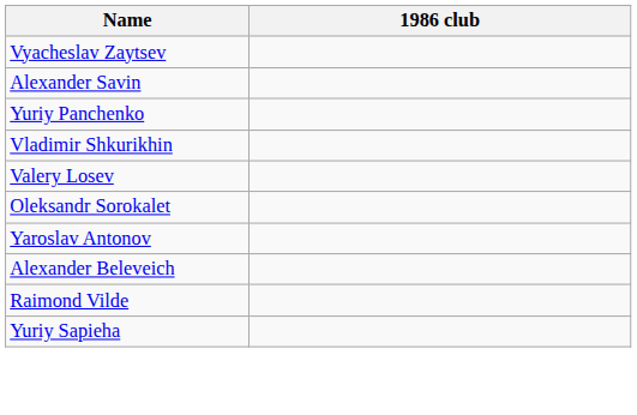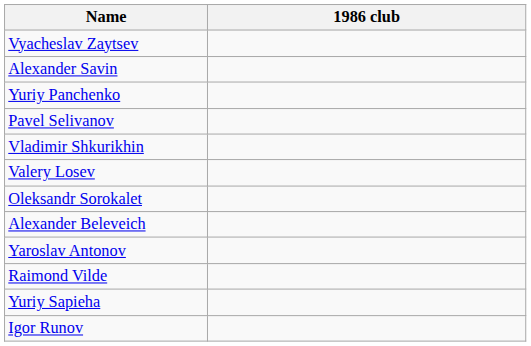+ row: Pavel Selivanov
rows swapped: Alexander Beleveich <-> Yaroslav Antonov
+ row: Igor Runov
